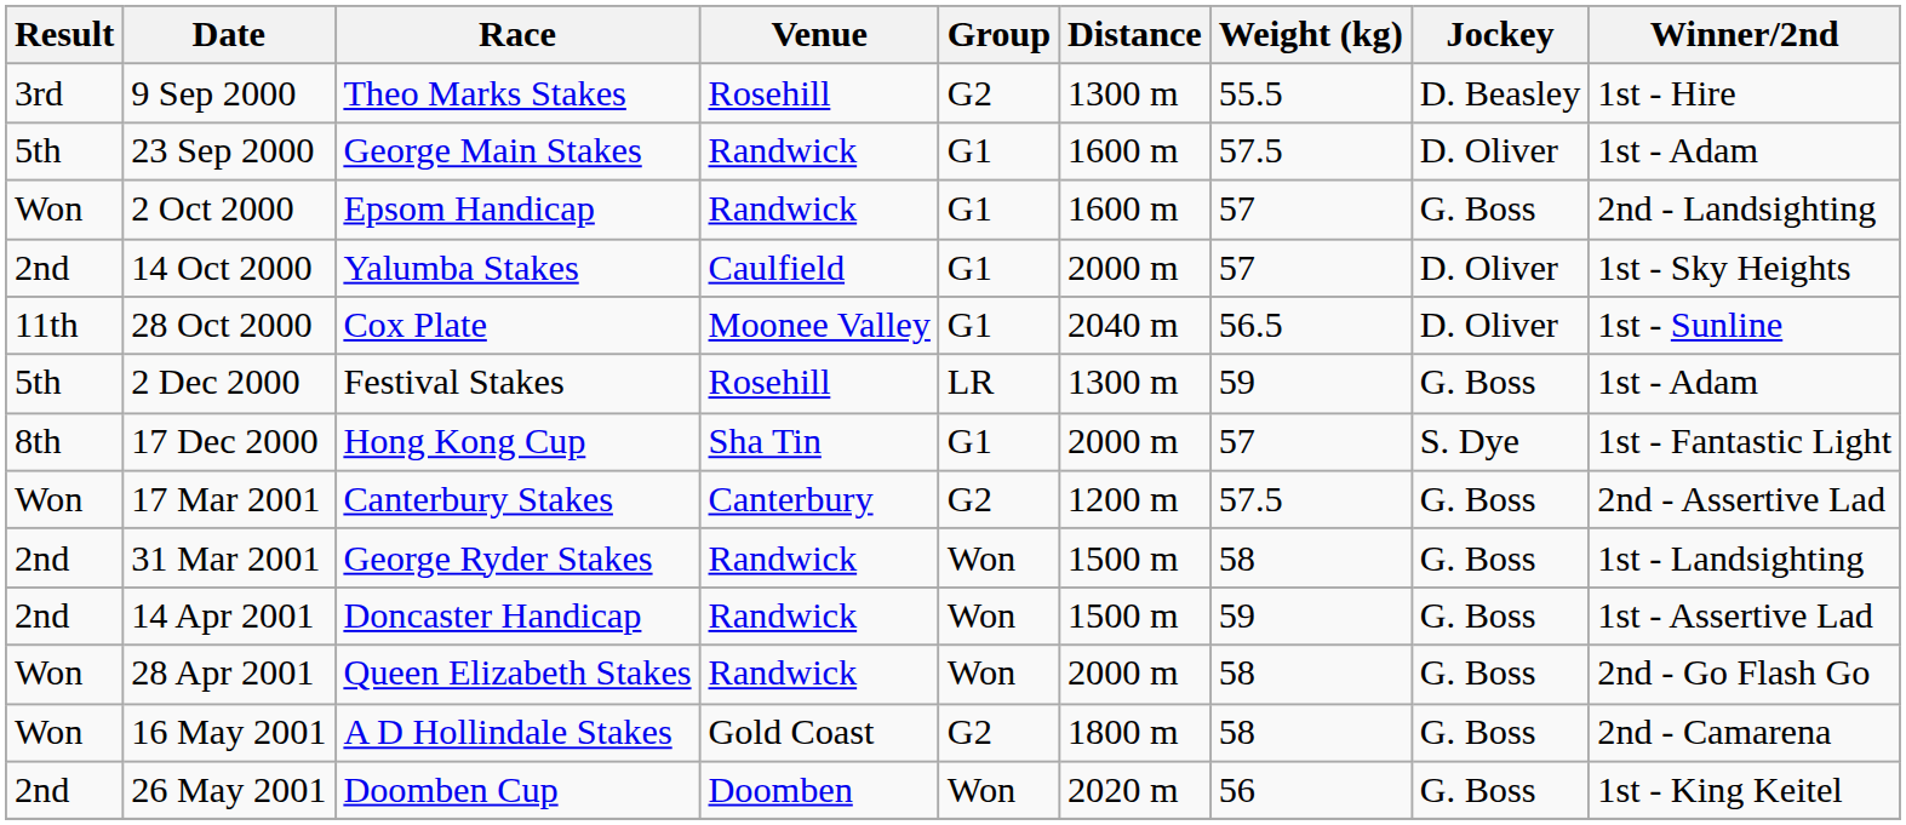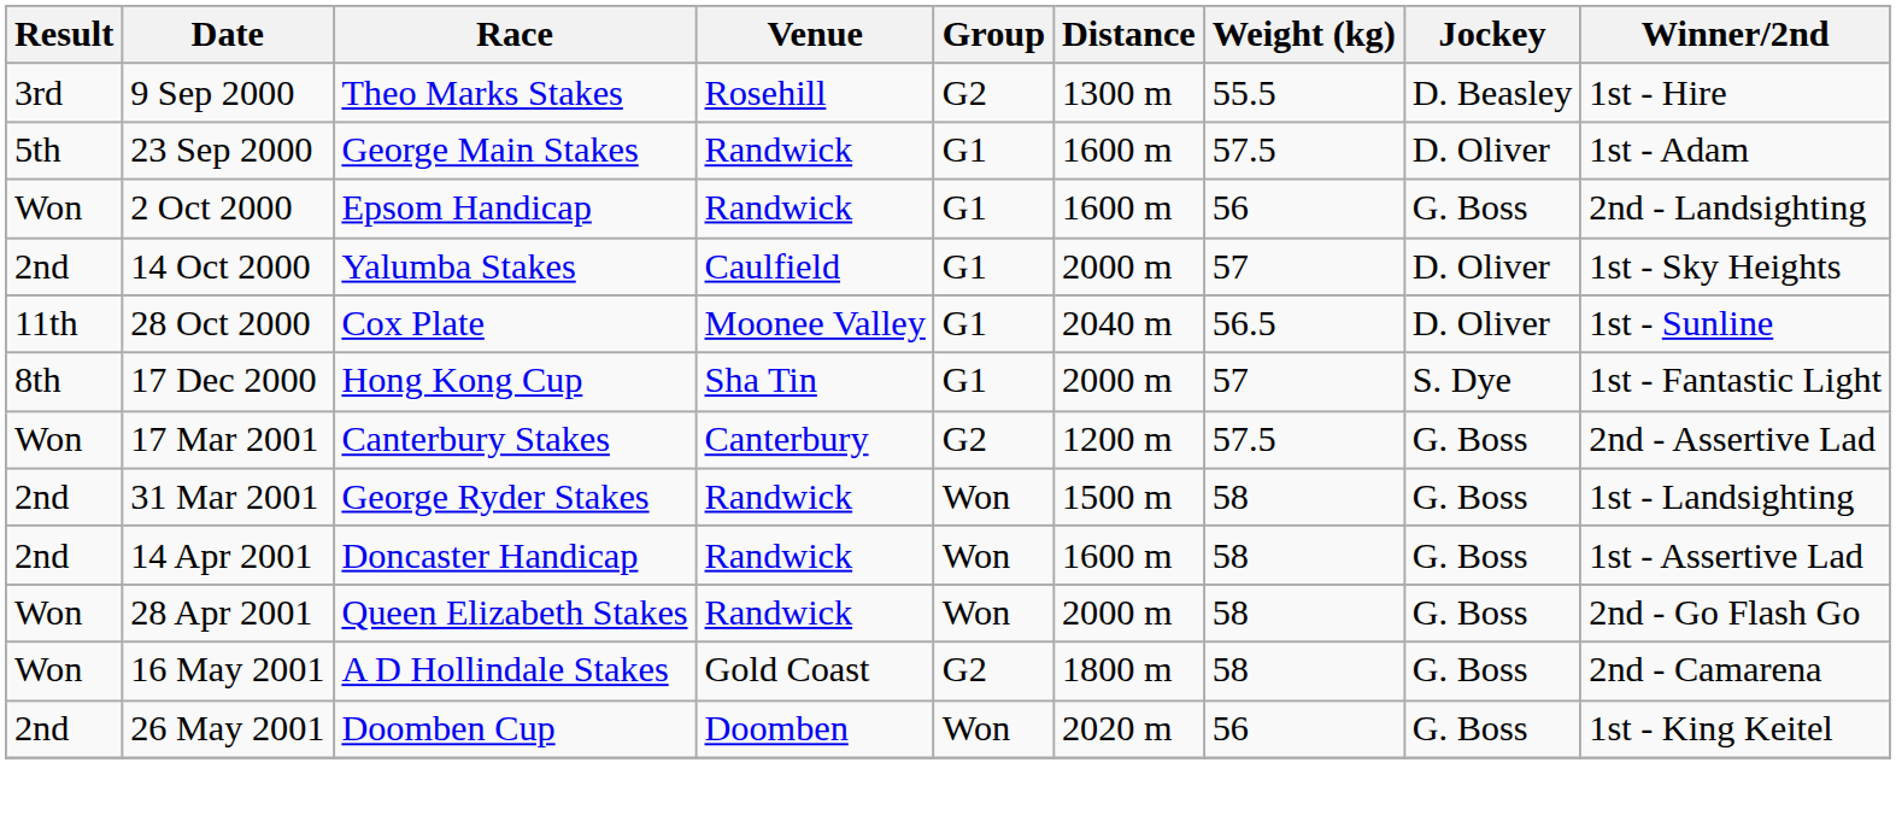2 Oct 2000 | Weight (kg): 57 -> 56
- row: 5th | 2 Dec 2000 | Festival Stakes | Rosehill | LR | 1300 m | 59 | G. Boss | 1st - Adam
14 Apr 2001 | Distance: 1500 m -> 1600 m
14 Apr 2001 | Weight (kg): 59 -> 58
